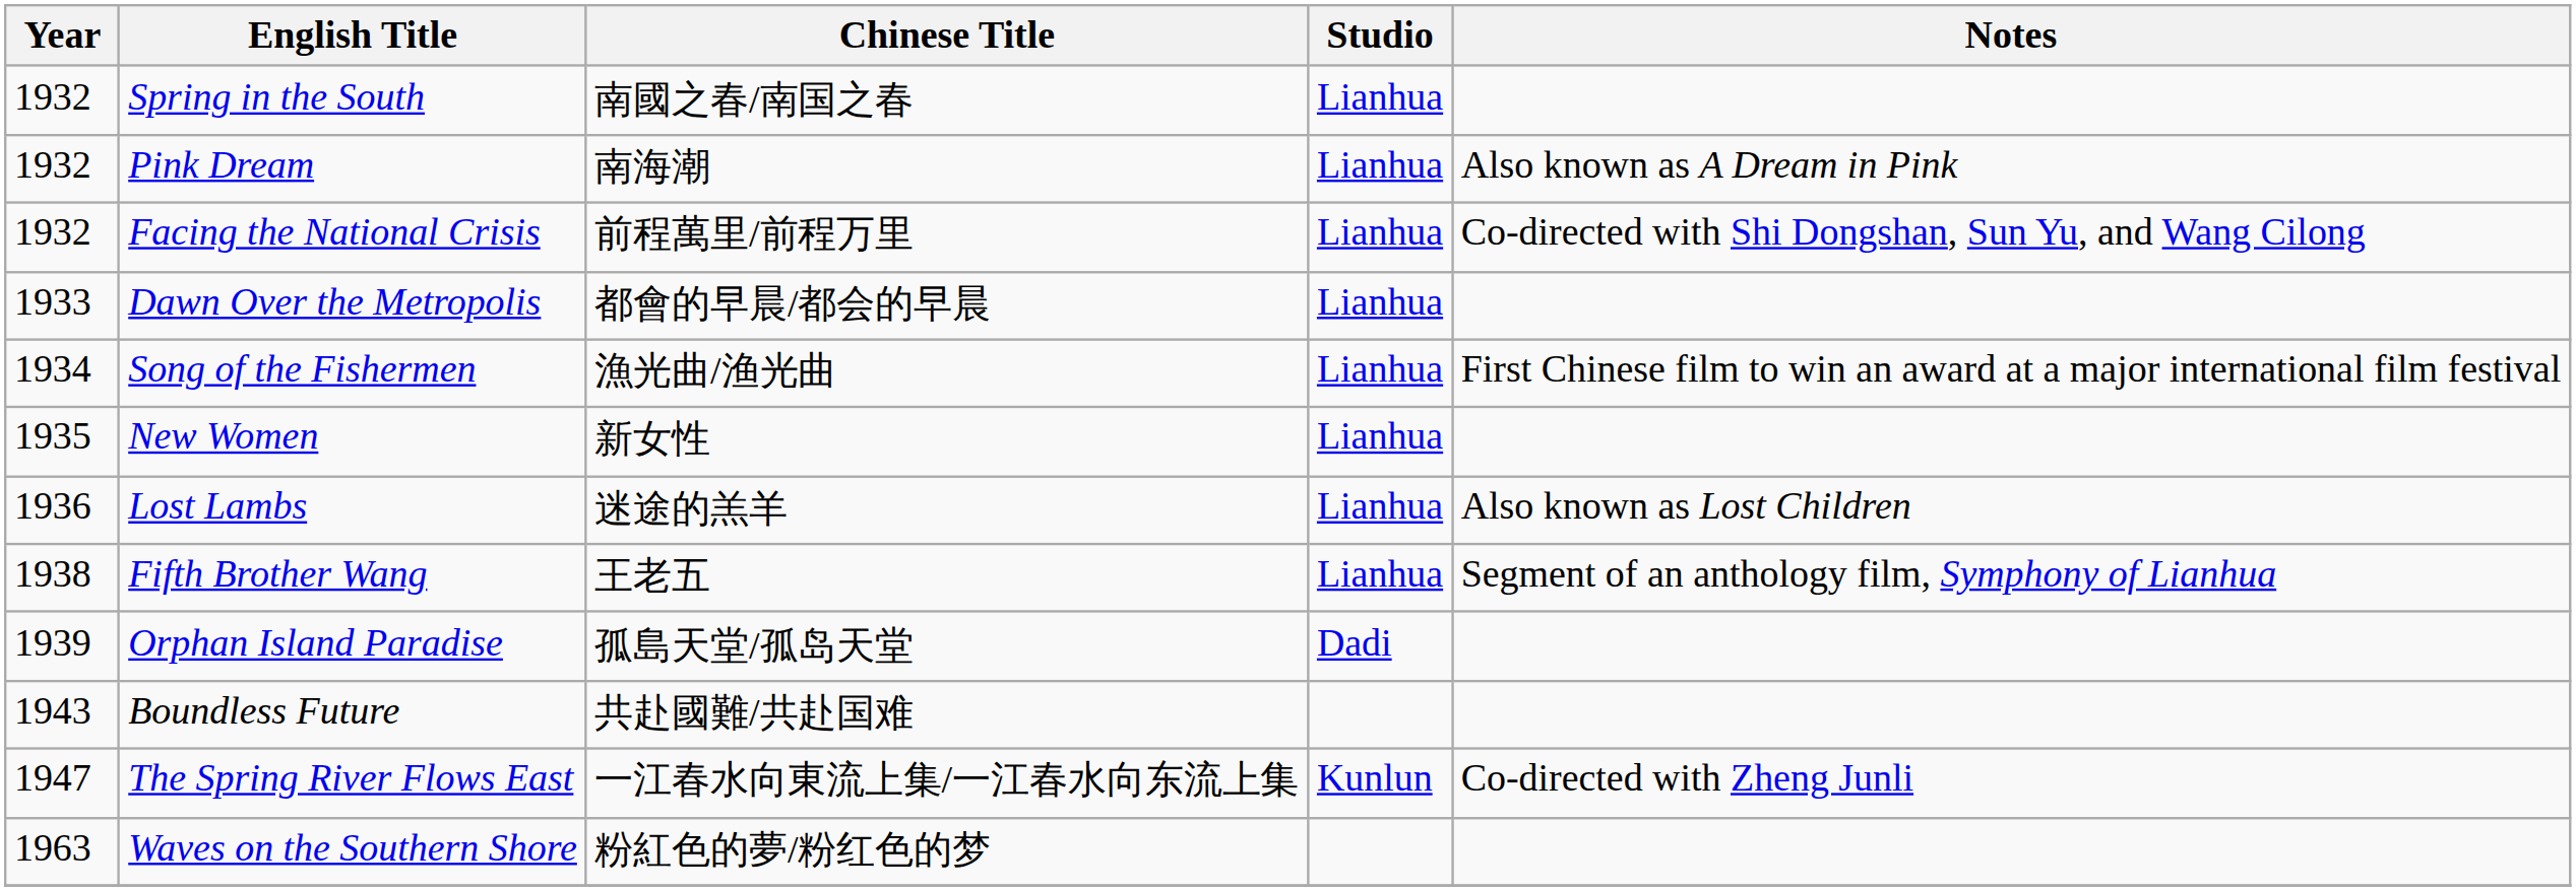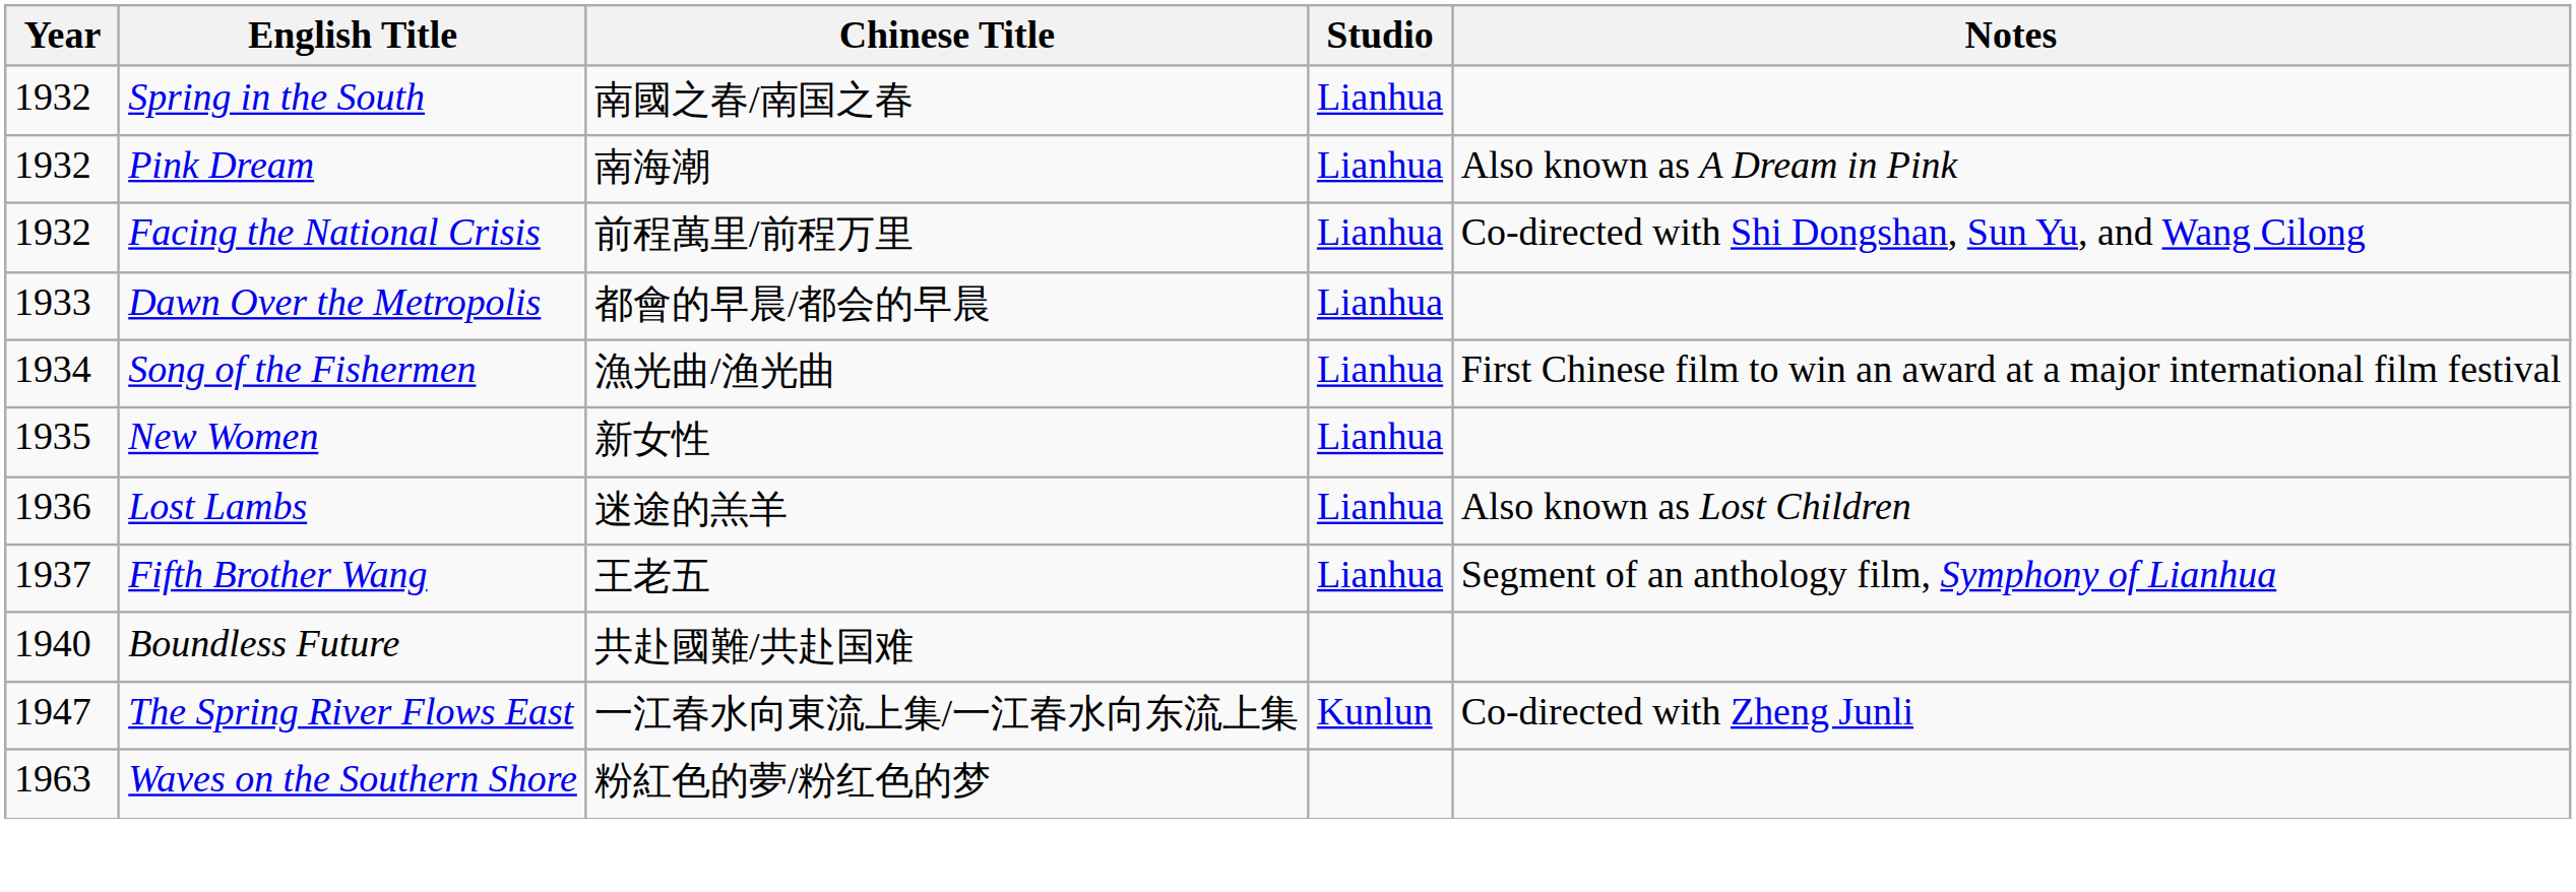Fifth Brother Wang | Year: 1938 -> 1937
- row: 1939 | Orphan Island Paradise | 孤島天堂/孤岛天堂 | Dadi
Boundless Future | Year: 1943 -> 1940
